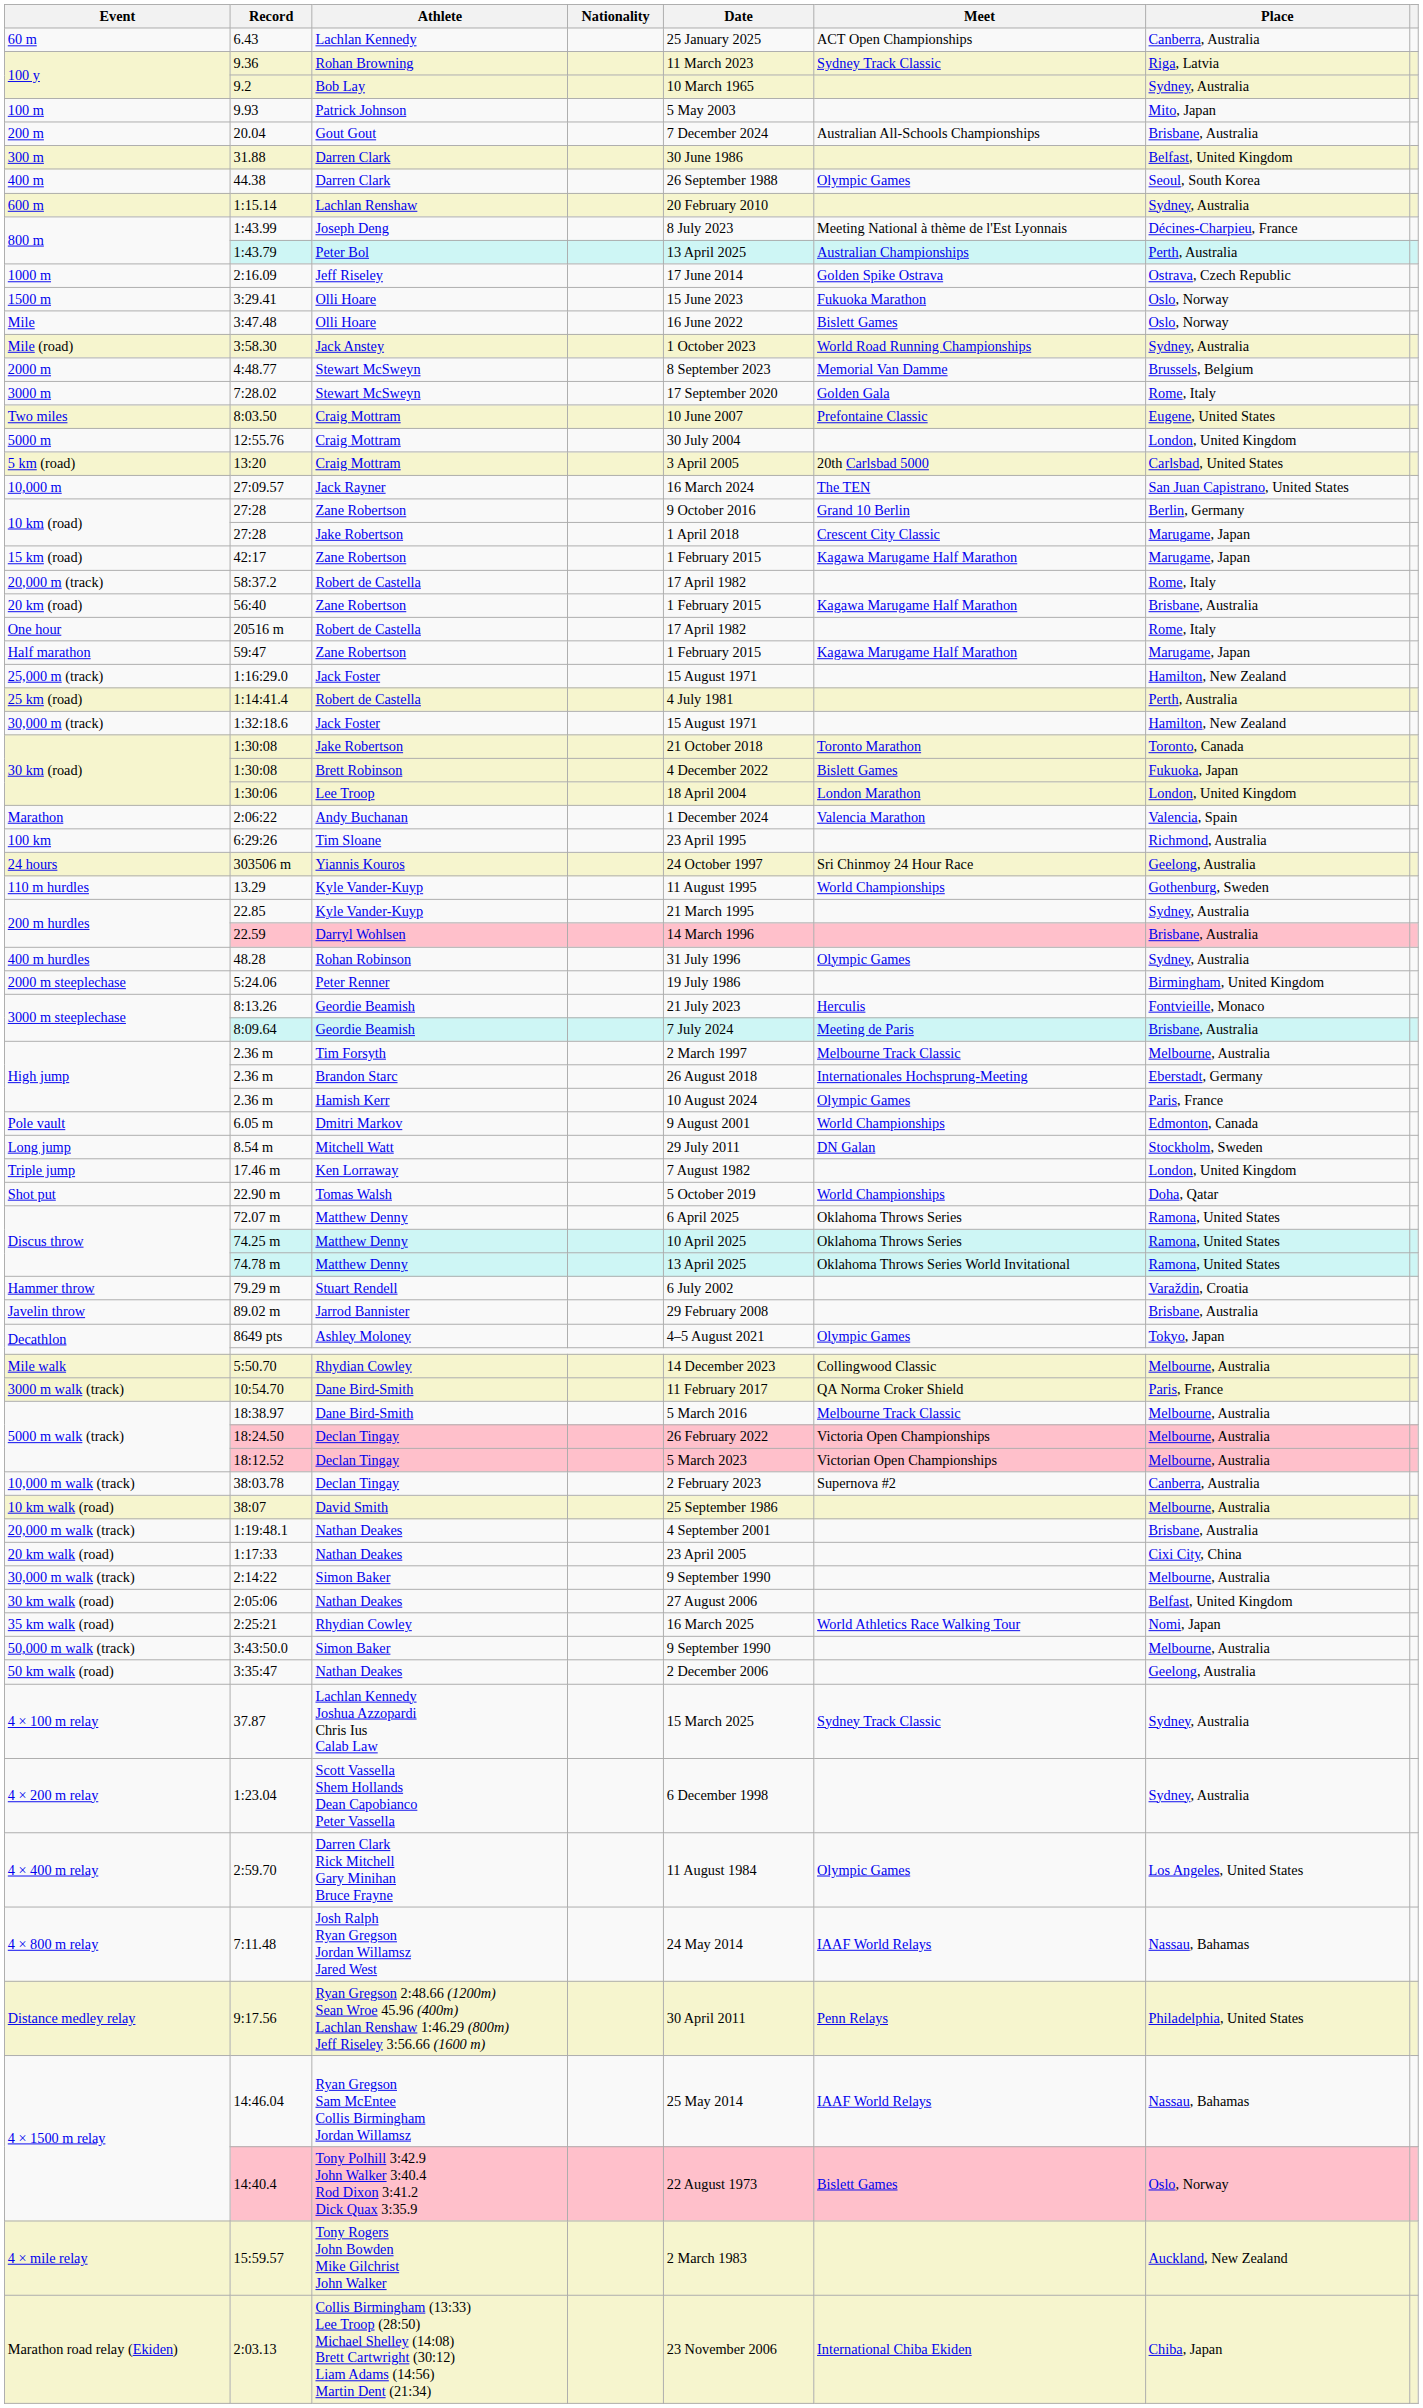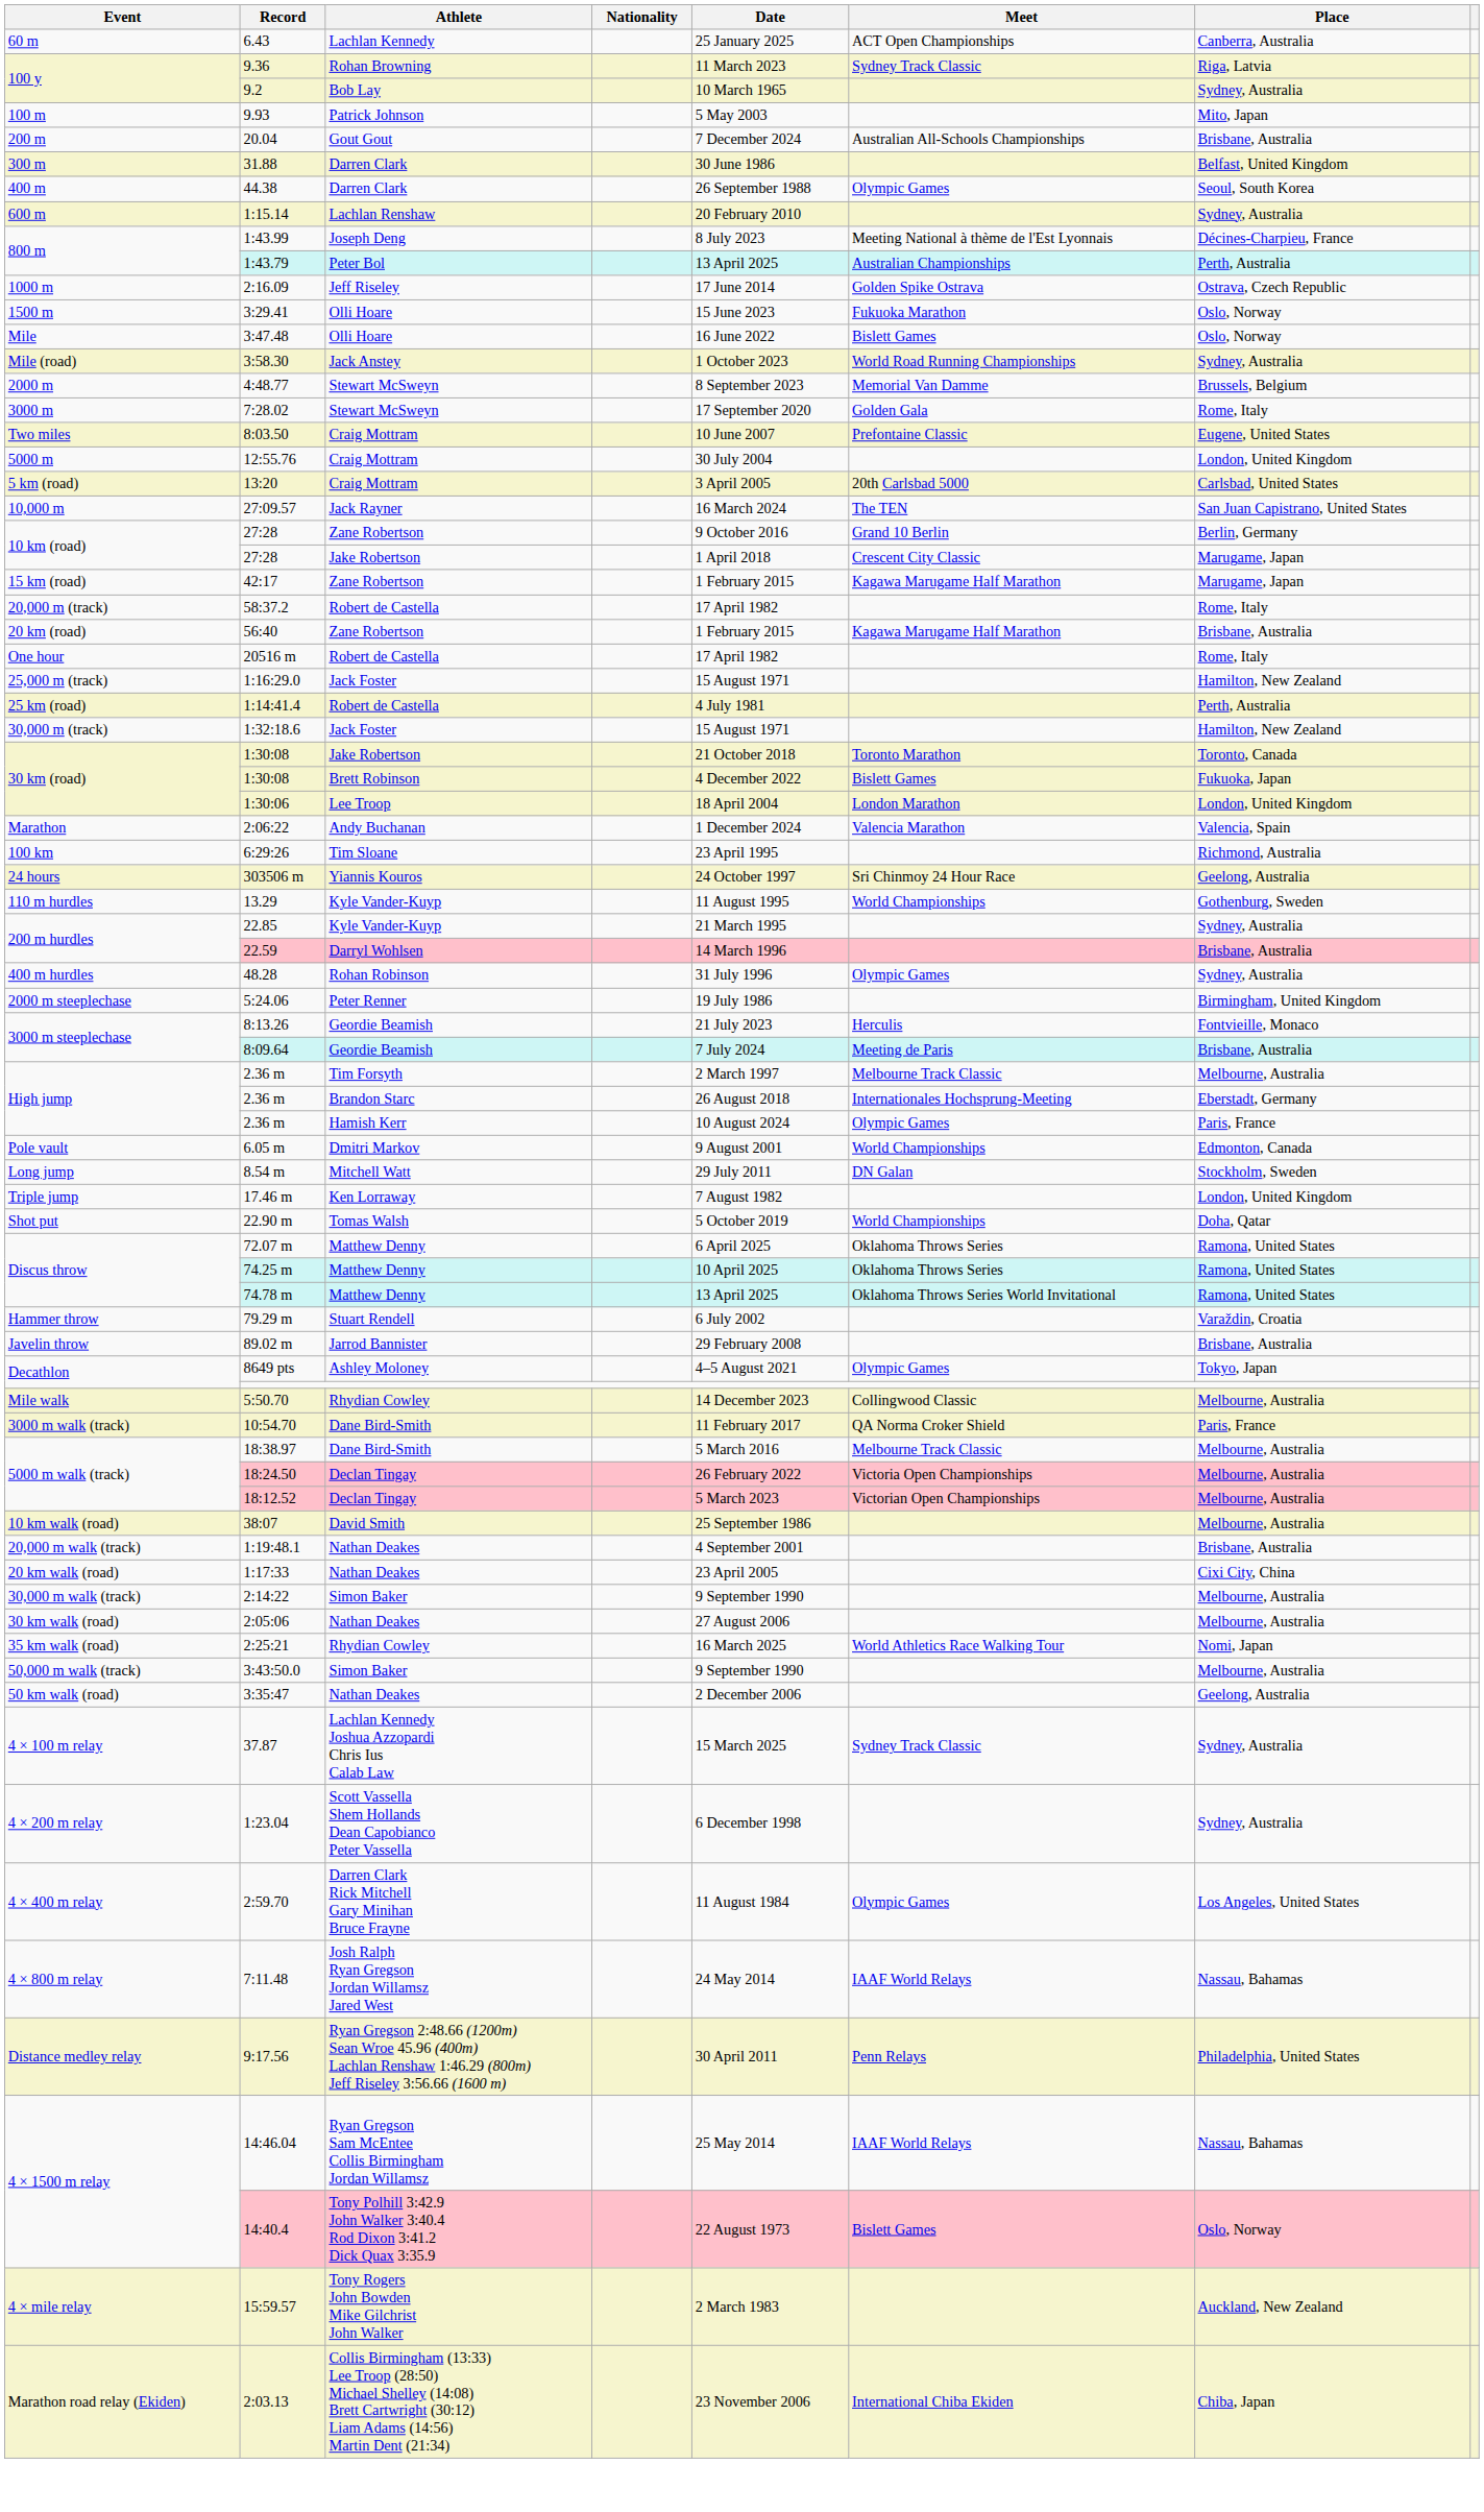- row: Half marathon | 59:47 | Zane Robertson | 1 February 2015 | Kagawa Marugame Half Marathon | Marugame, Japan
- row: 10,000 m walk (track) | 38:03.78 | Declan Tingay | 2 February 2023 | Supernova #2 | Canberra, Australia
2:05:06 | Place: Belfast, United Kingdom -> Melbourne, Australia
